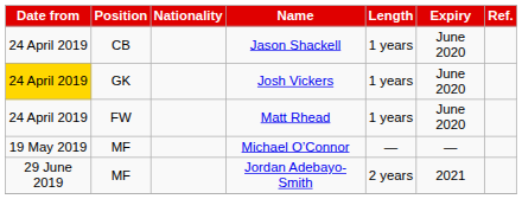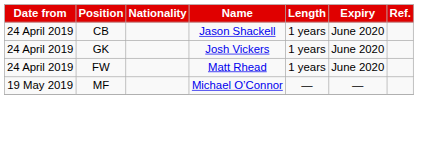Josh Vickers | Date from: gold background -> no background
- row: 29 June 2019 | MF | Jordan Adebayo-Smith | 2 years | 2021
